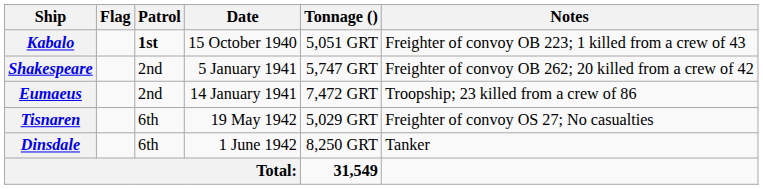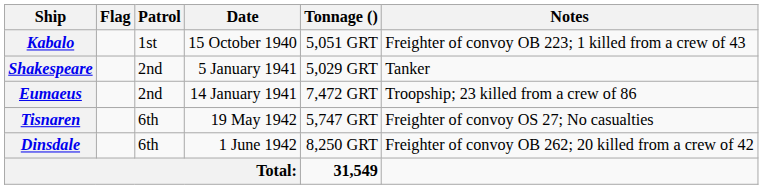Kabalo | Patrol: bold -> normal
Shakespeare | Tonnage (): 5,747 GRT -> 5,029 GRT
Shakespeare | Notes: Freighter of convoy OB 262; 20 killed from a crew of 42 -> Tanker
Tisnaren | Tonnage (): 5,029 GRT -> 5,747 GRT
Dinsdale | Notes: Tanker -> Freighter of convoy OB 262; 20 killed from a crew of 42
